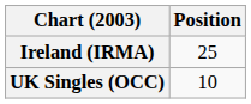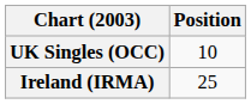rows swapped: Ireland (IRMA) <-> UK Singles (OCC)
